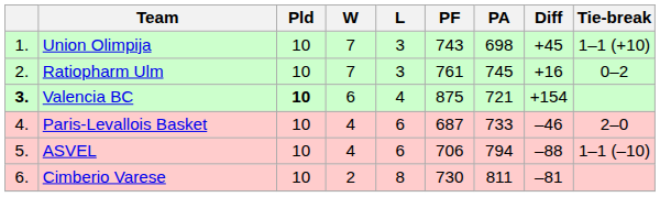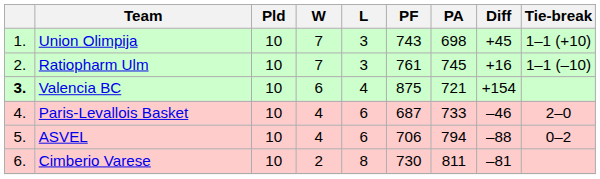Ratiopharm Ulm | Tie-break: 0–2 -> 1–1 (–10)
Valencia BC | Pld: bold -> normal
ASVEL | Tie-break: 1–1 (–10) -> 0–2
